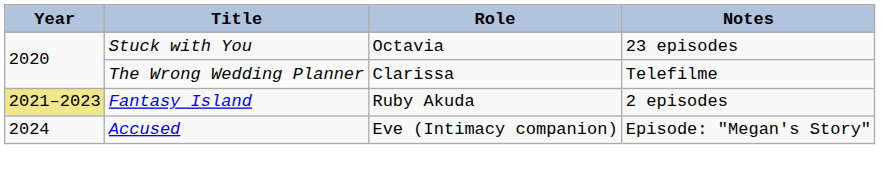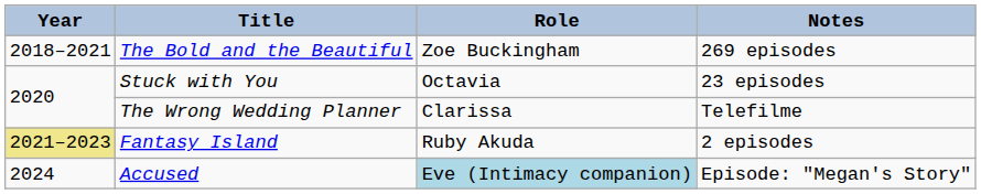+ row: 2018–2021 | The Bold and the Beautiful | Zoe Buckingham | 269 episodes
Accused | Role: no background -> lightblue background
